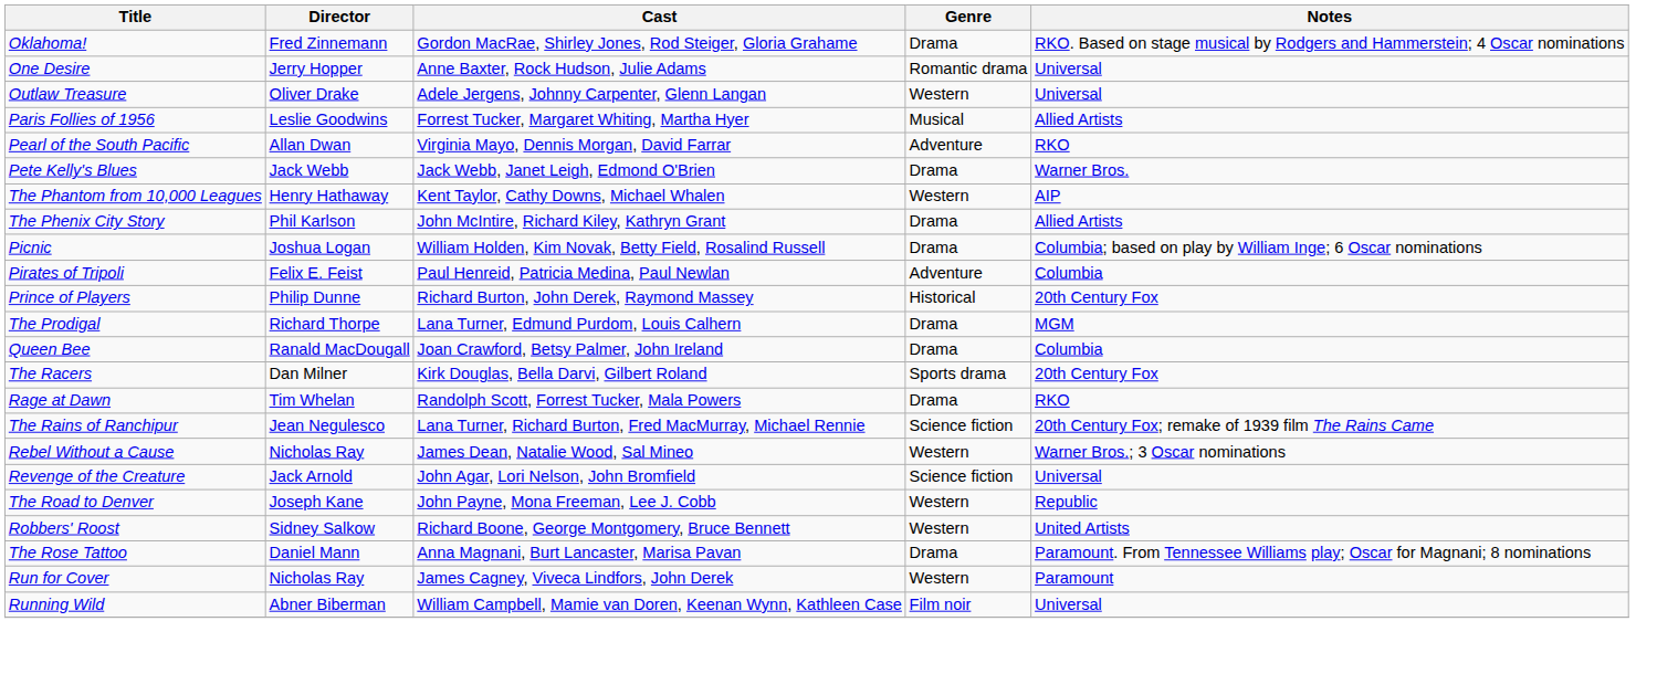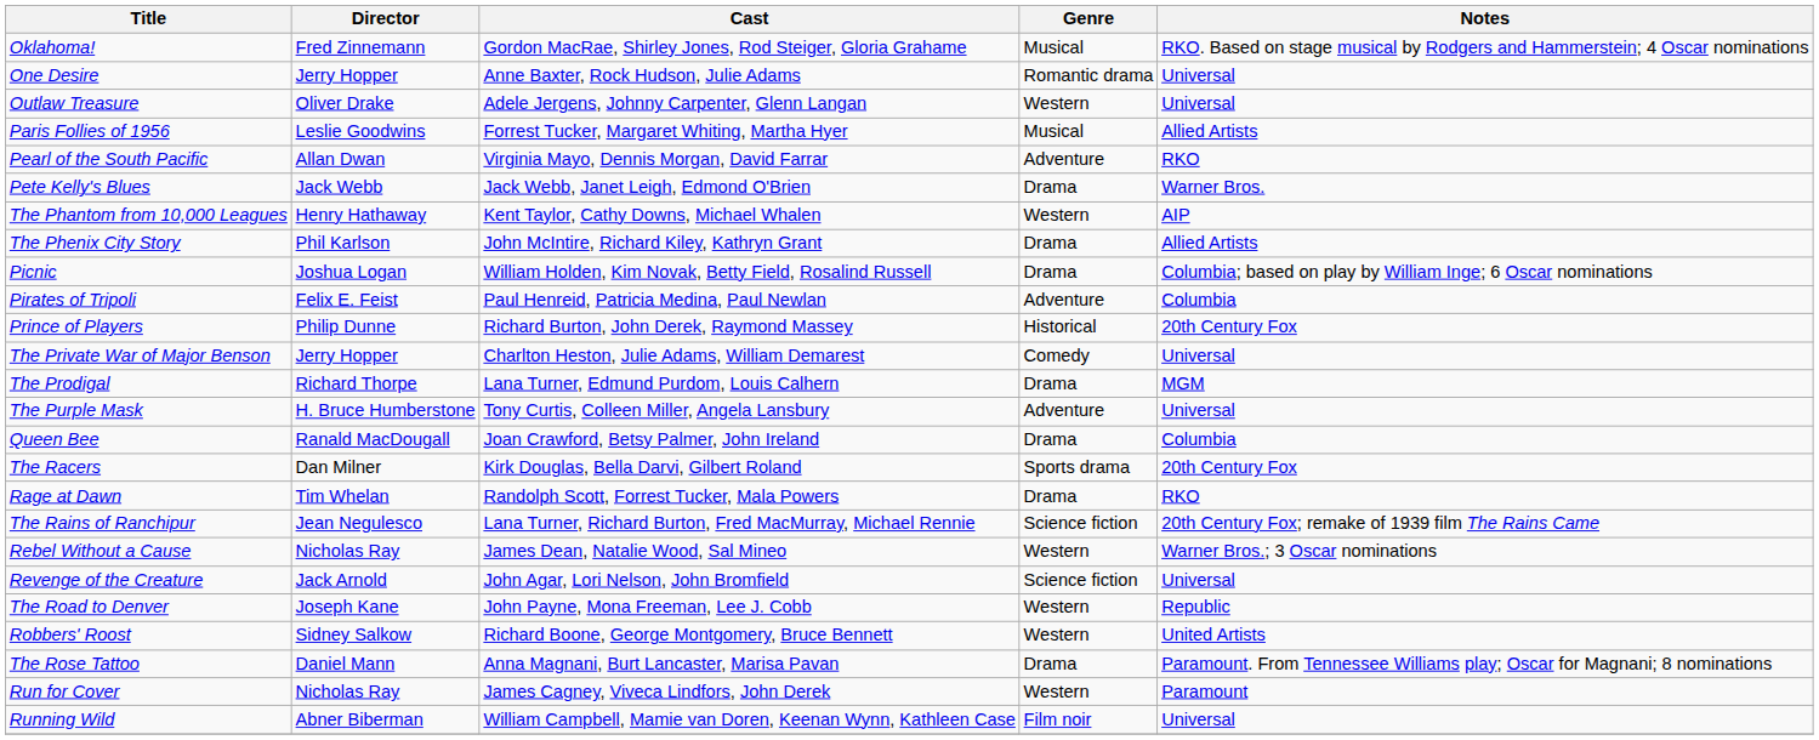Oklahoma! | Genre: Drama -> Musical
+ row: The Private War of Major Benson | Jerry Hopper | Charlton Heston, Julie Adams, William Demarest | Comedy | Universal
+ row: The Purple Mask | H. Bruce Humberstone | Tony Curtis, Colleen Miller, Angela Lansbury | Adventure | Universal
